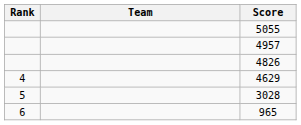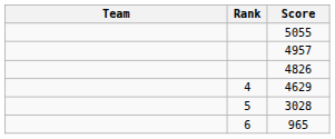columns swapped: Rank <-> Team
